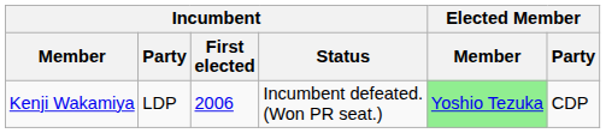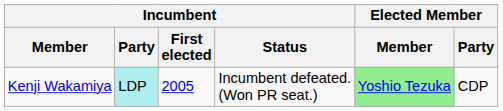Kenji Wakamiya | Incumbent / Party: no background -> paleturquoise background
Kenji Wakamiya | Incumbent / First elected: 2006 -> 2005
